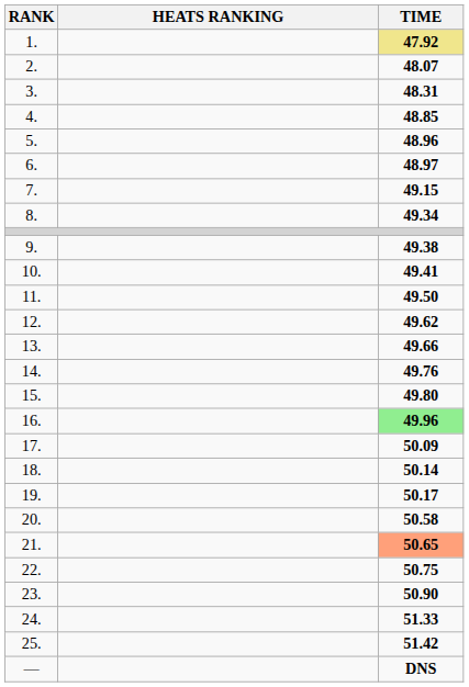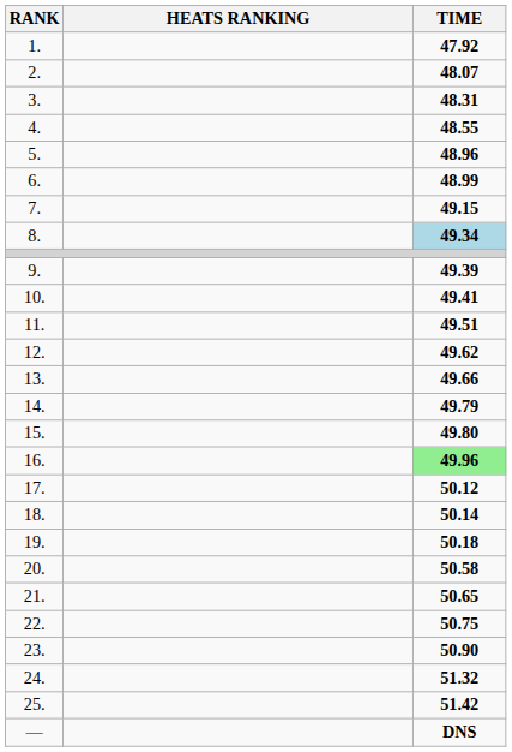1. | TIME: khaki background -> no background
4. | TIME: 48.85 -> 48.55
6. | TIME: 48.97 -> 48.99
8. | TIME: no background -> lightblue background
9. | TIME: 49.38 -> 49.39
11. | TIME: 49.50 -> 49.51
14. | TIME: 49.76 -> 49.79
17. | TIME: 50.09 -> 50.12
19. | TIME: 50.17 -> 50.18
21. | TIME: lightsalmon background -> no background
24. | TIME: 51.33 -> 51.32
